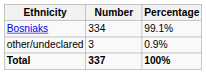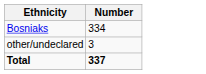- column: Percentage | 99.1% | 0.9% | 100%
